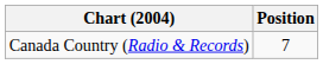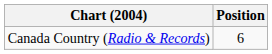Canada Country (Radio & Records) | Position: 7 -> 6
